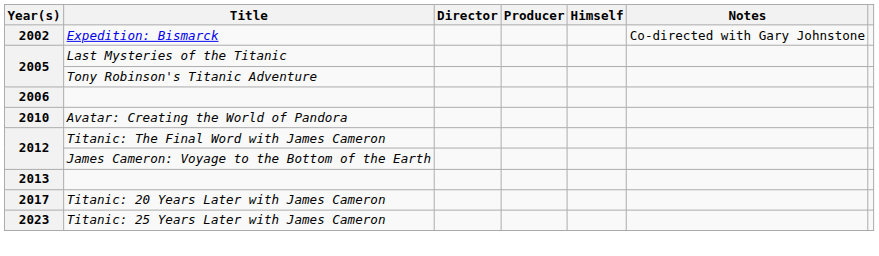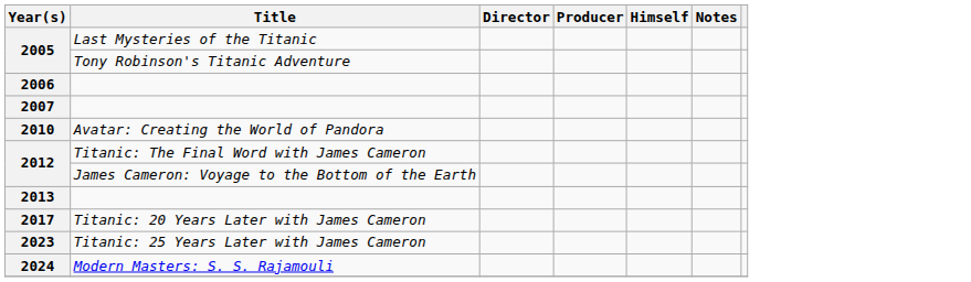- row: 2002 | Expedition: Bismarck | Co-directed with Gary Johnstone
+ row: 2007
+ row: 2024 | Modern Masters: S. S. Rajamouli
